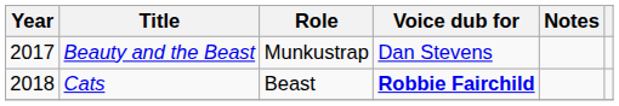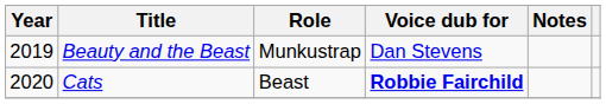Beauty and the Beast | Year: 2017 -> 2019
Cats | Year: 2018 -> 2020
